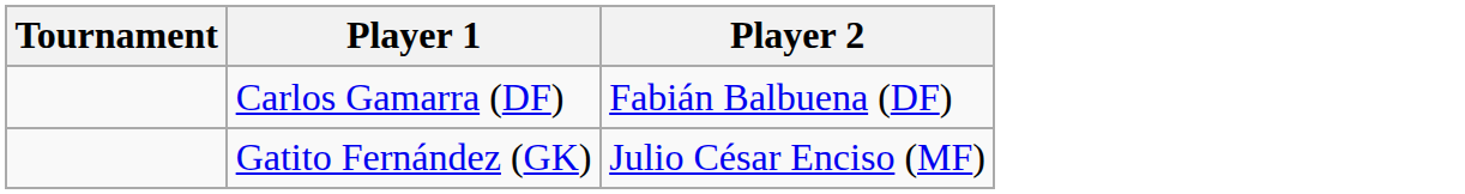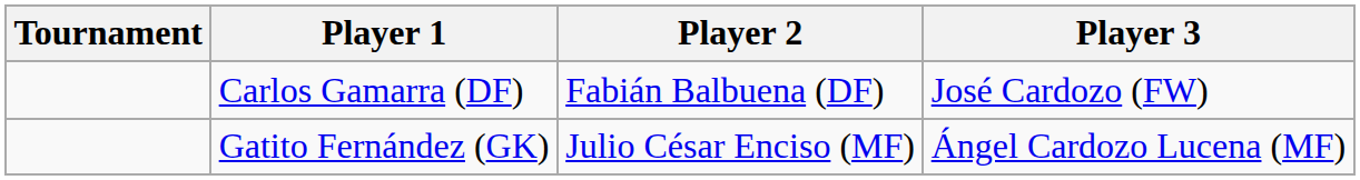+ column: Player 3 | José Cardozo (FW) | Ángel Cardozo Lucena (MF)
